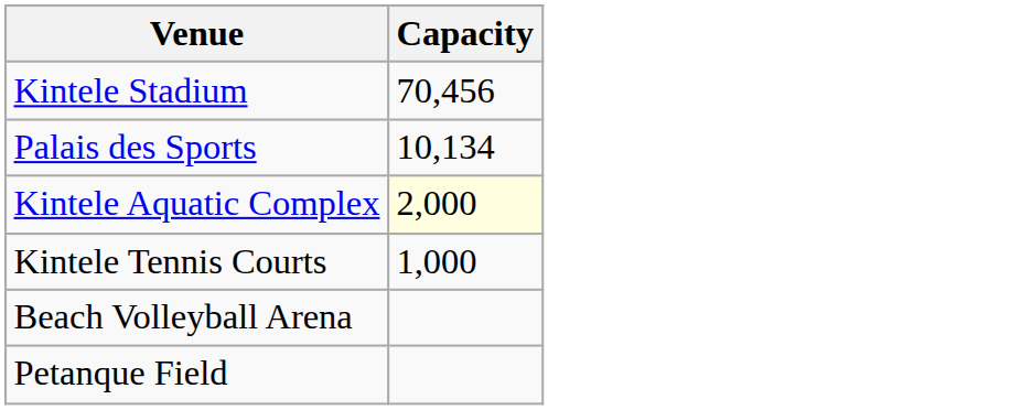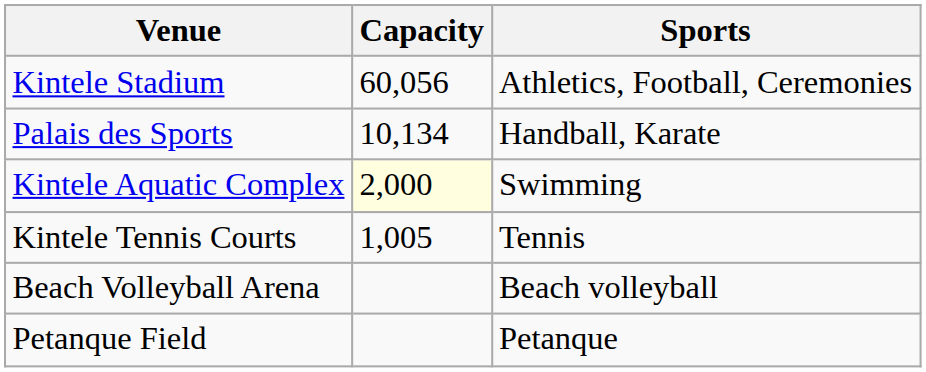+ column: Sports | Athletics, Football, Ceremonies | Handball, Karate | Swimming | Tennis | Beach volleyball | Petanque
Kintele Stadium | Capacity: 70,456 -> 60,056
Kintele Tennis Courts | Capacity: 1,000 -> 1,005
